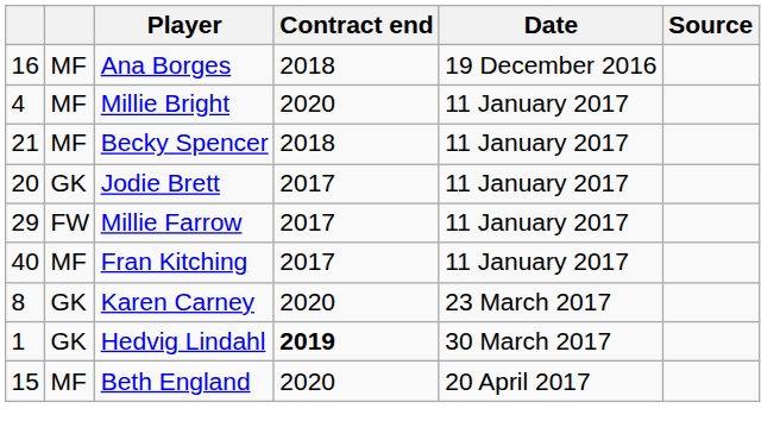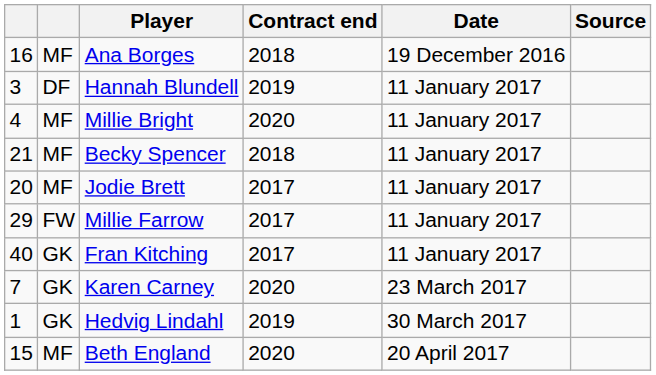+ row: 3 | DF | Hannah Blundell | 2019 | 11 January 2017
Jodie Brett | column 2: GK -> MF
Fran Kitching | column 2: MF -> GK
Karen Carney | column 1: 8 -> 7
Hedvig Lindahl | Contract end: bold -> normal
